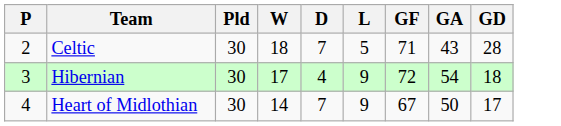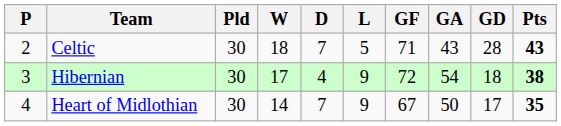+ column: Pts | 43 | 38 | 35
